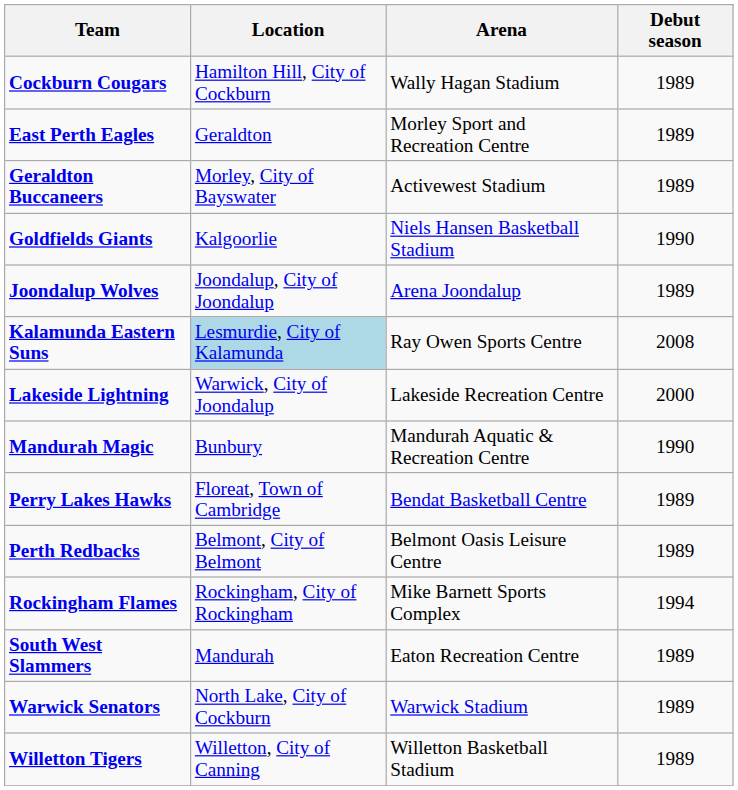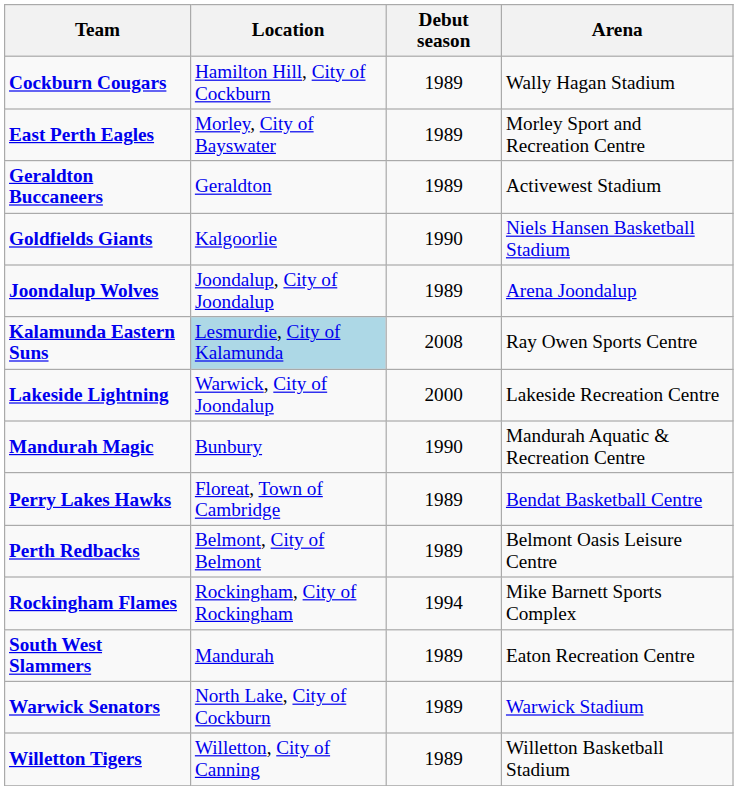columns swapped: Arena <-> Debut season
East Perth Eagles | Location: Geraldton -> Morley, City of Bayswater
Geraldton Buccaneers | Location: Morley, City of Bayswater -> Geraldton
